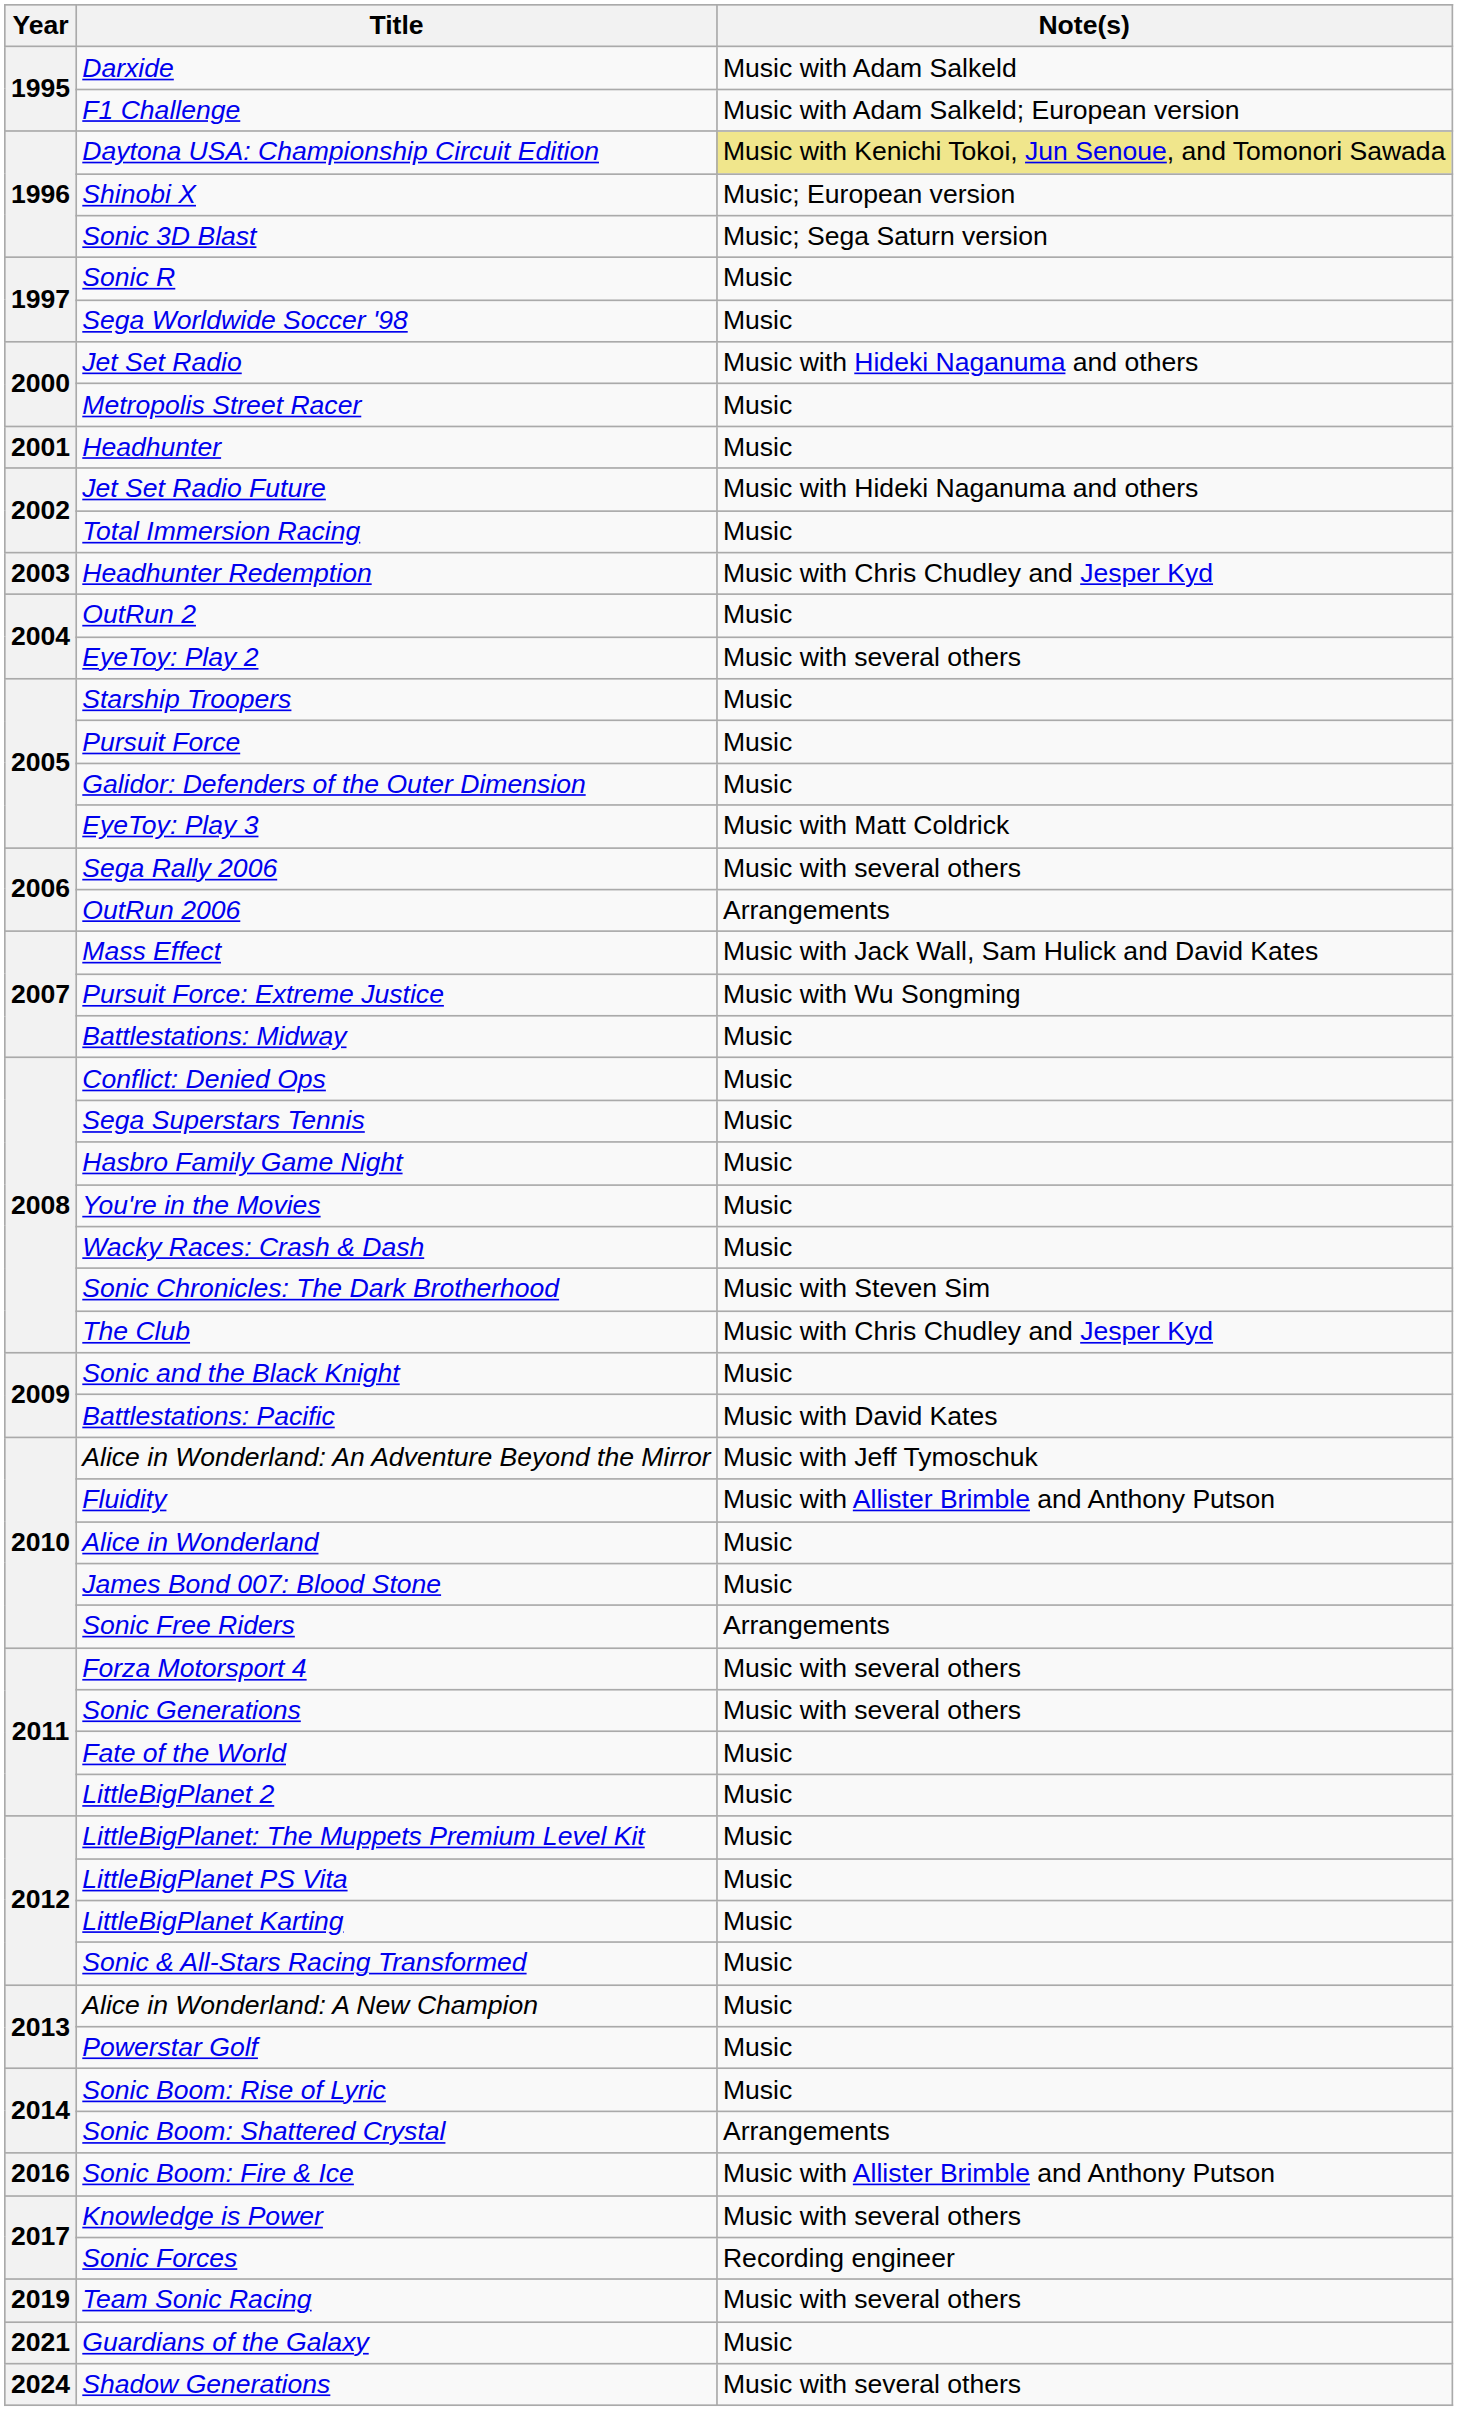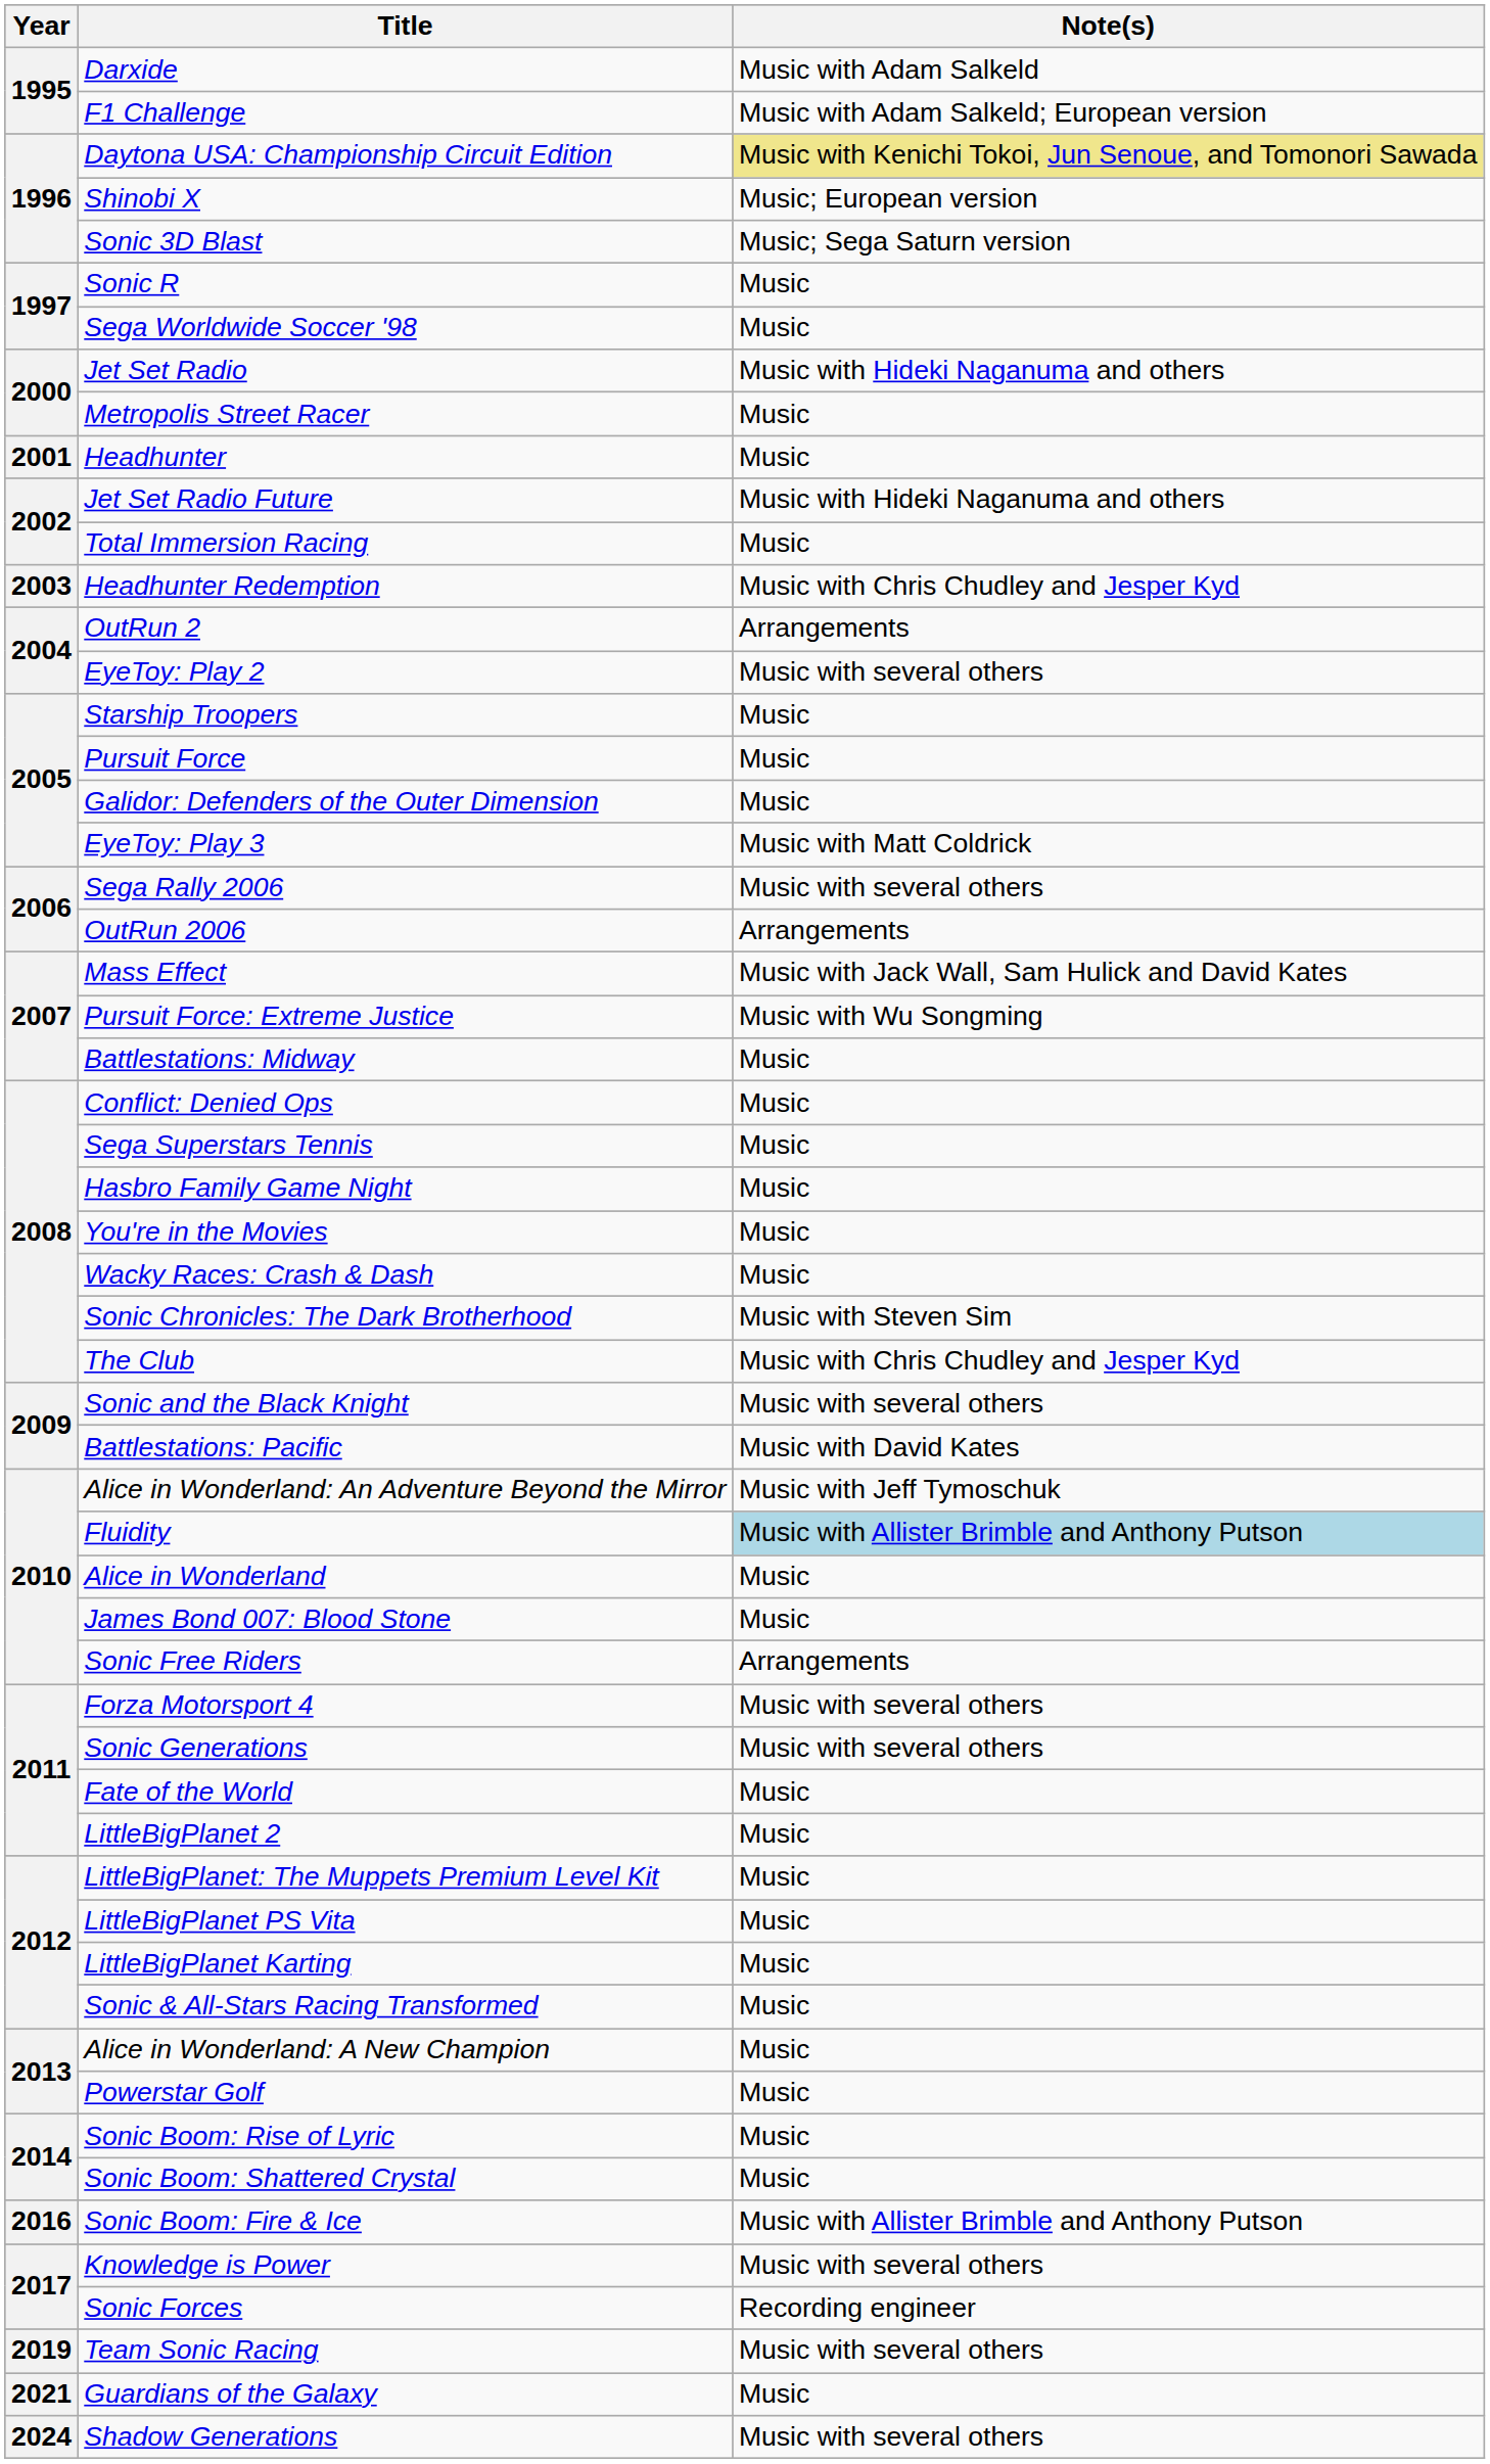OutRun 2 | Note(s): Music -> Arrangements
Sonic and the Black Knight | Note(s): Music -> Music with several others
Fluidity | Note(s): no background -> lightblue background
Sonic Boom: Shattered Crystal | Note(s): Arrangements -> Music
